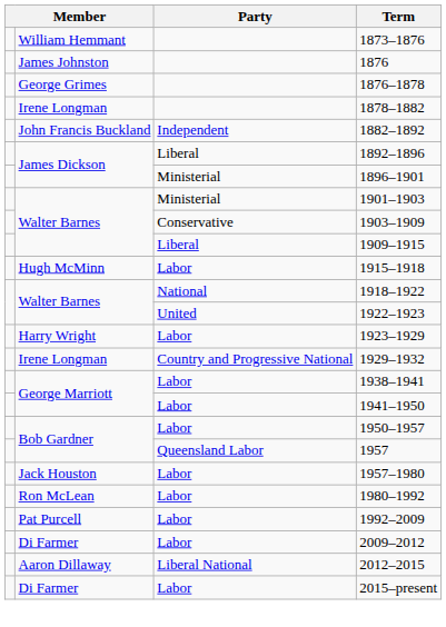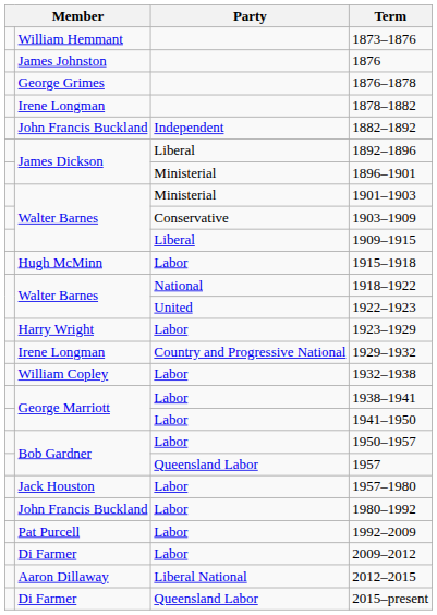+ row: William Copley | Labor | 1932–1938
1980–1992 | column 2: Ron McLean -> John Francis Buckland
2015–present | Party: Labor -> Queensland Labor
